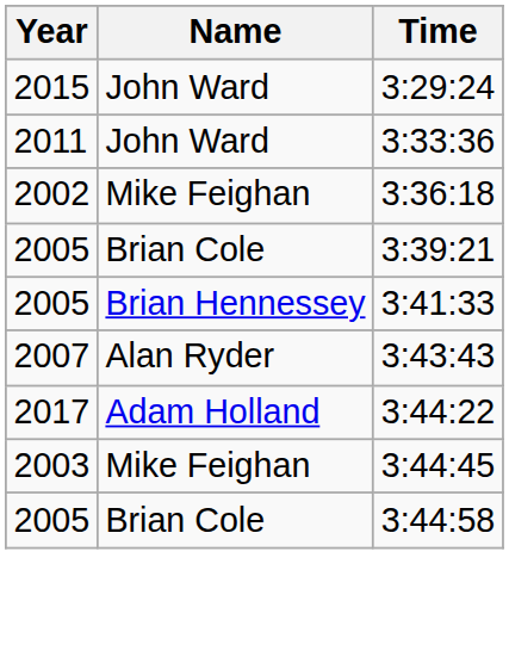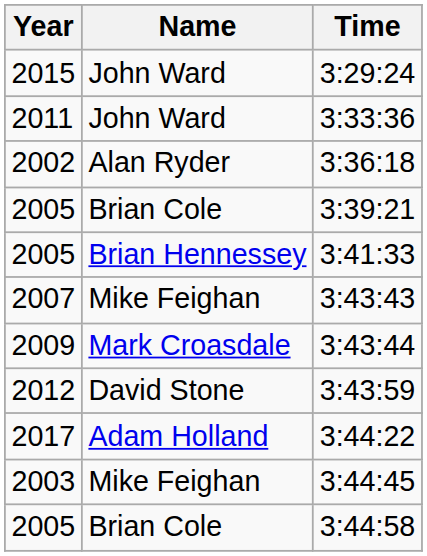3:36:18 | Name: Mike Feighan -> Alan Ryder
3:43:43 | Name: Alan Ryder -> Mike Feighan
+ row: 2009 | Mark Croasdale | 3:43:44
+ row: 2012 | David Stone | 3:43:59
